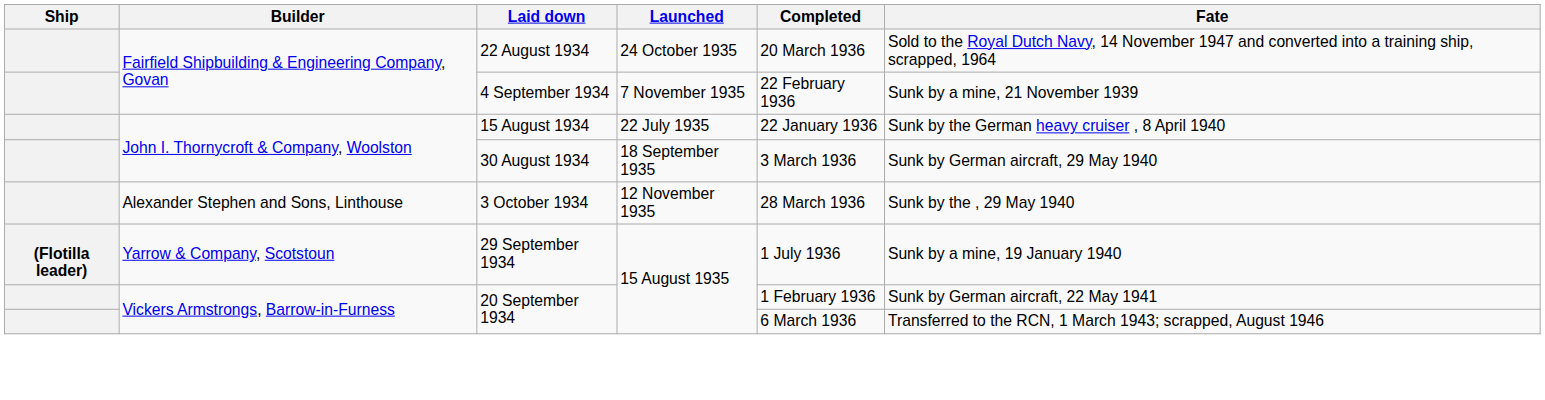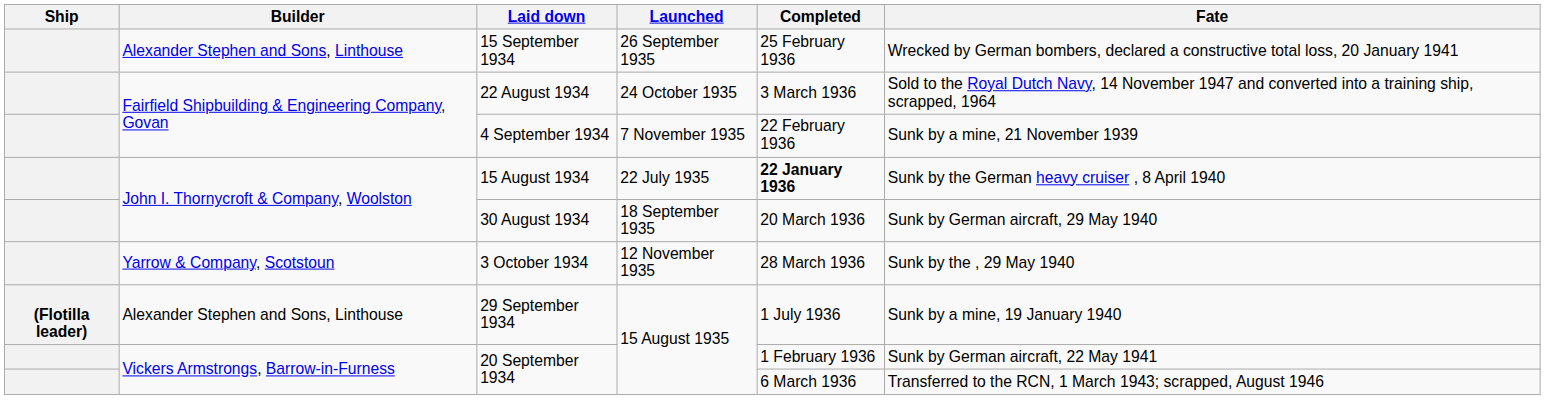+ row: Alexander Stephen and Sons, Linthouse | 15 September 1934 | 26 September 1935 | 25 February 1936 | Wrecked by German bombers, declared a constructive total loss, 20 January 1941
22 August 1934 | Completed: 20 March 1936 -> 3 March 1936
15 August 1934 | Completed: normal -> bold
30 August 1934 | Completed: 3 March 1936 -> 20 March 1936
3 October 1934 | Builder: Alexander Stephen and Sons, Linthouse -> Yarrow & Company, Scotstoun
29 September 1934 | Builder: Yarrow & Company, Scotstoun -> Alexander Stephen and Sons, Linthouse
